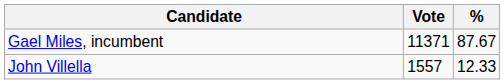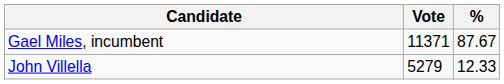John Villella | Vote: 1557 -> 5279
